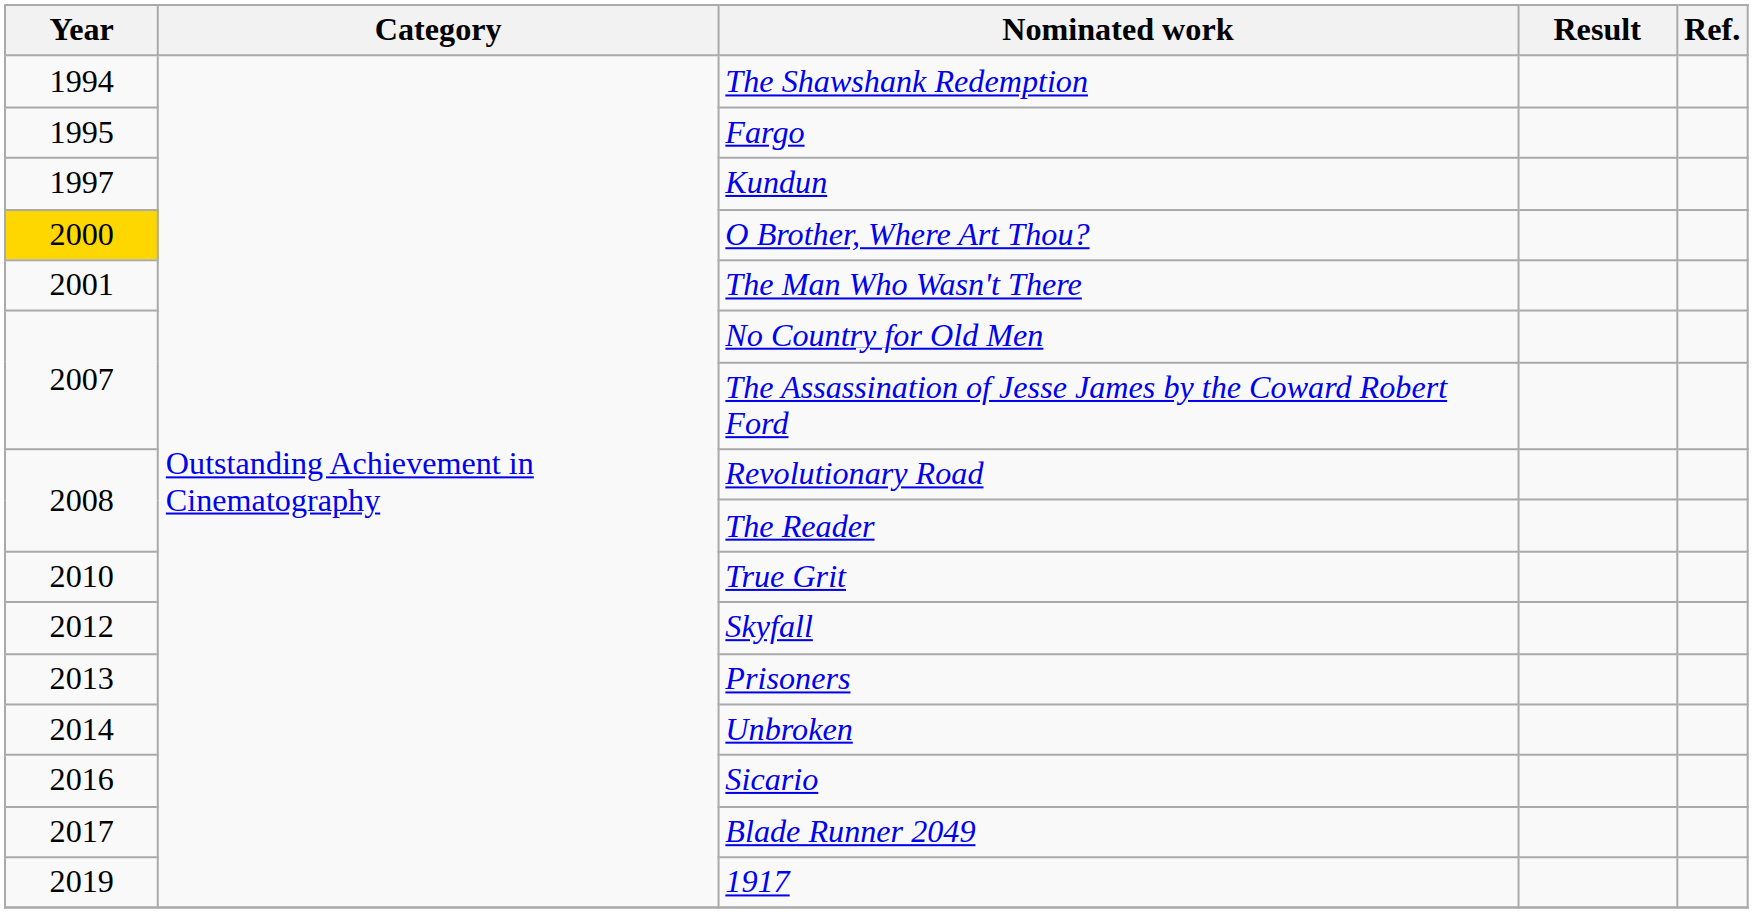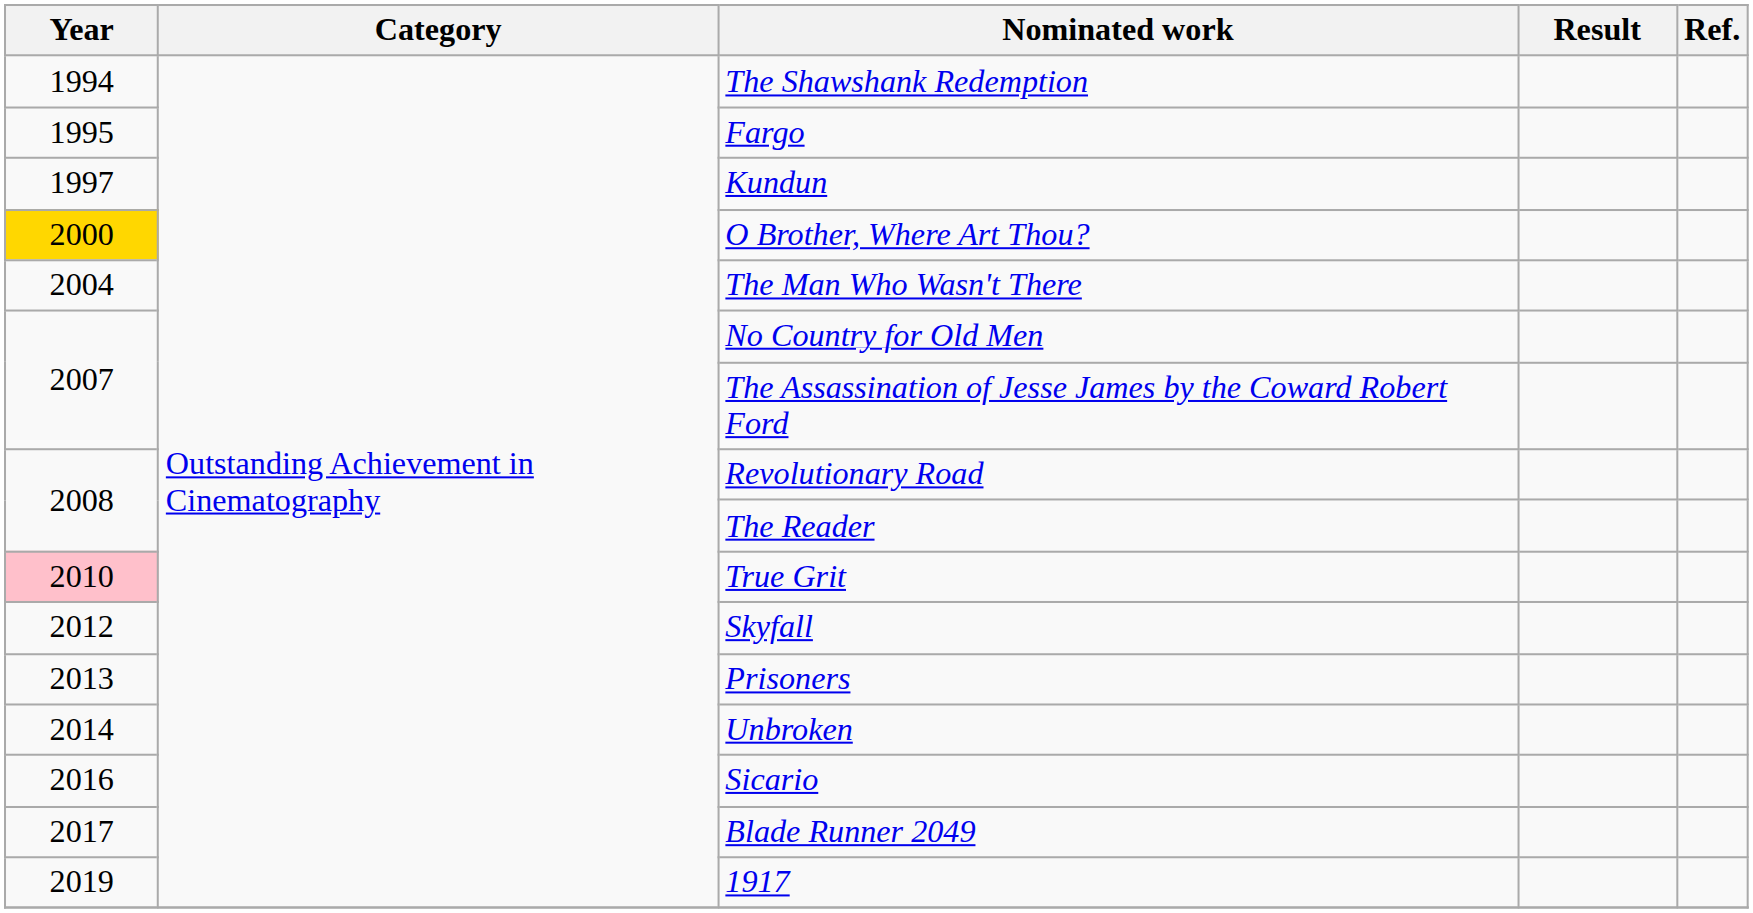The Man Who Wasn't There | Year: 2001 -> 2004
True Grit | Year: no background -> pink background
